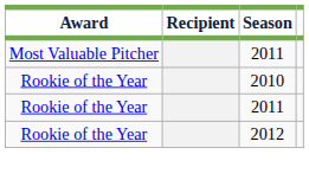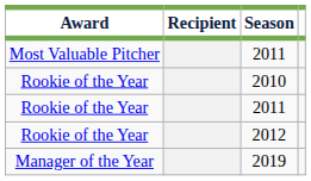+ row: Manager of the Year | 2019
